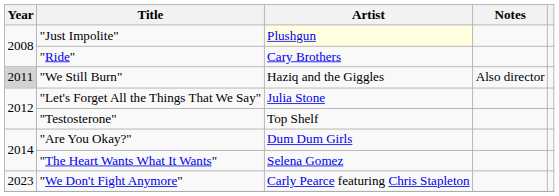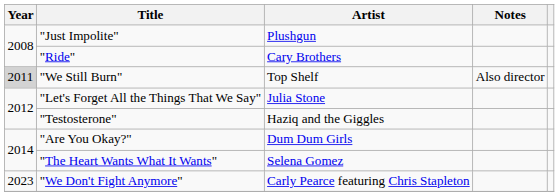"Just Impolite" | Artist: lightyellow background -> no background
"We Still Burn" | Artist: Haziq and the Giggles -> Top Shelf
"Testosterone" | Artist: Top Shelf -> Haziq and the Giggles
